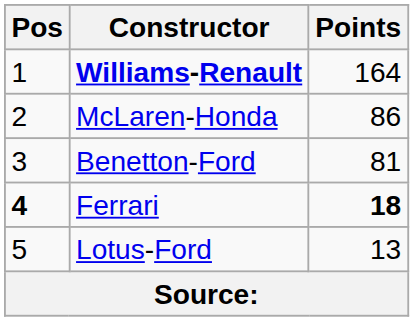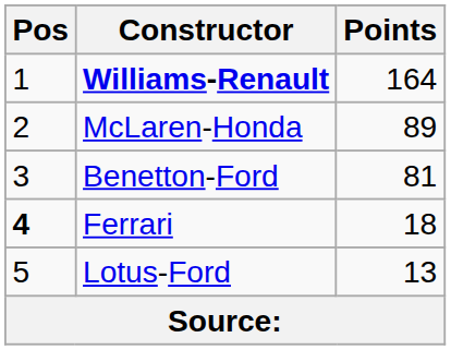McLaren-Honda | Points: 86 -> 89
Ferrari | Points: bold -> normal
